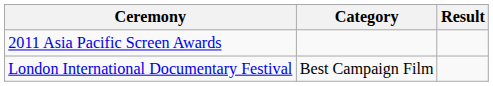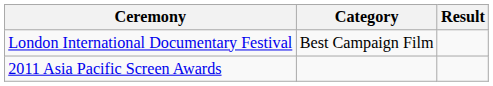rows swapped: London International Documentary Festival <-> 2011 Asia Pacific Screen Awards
